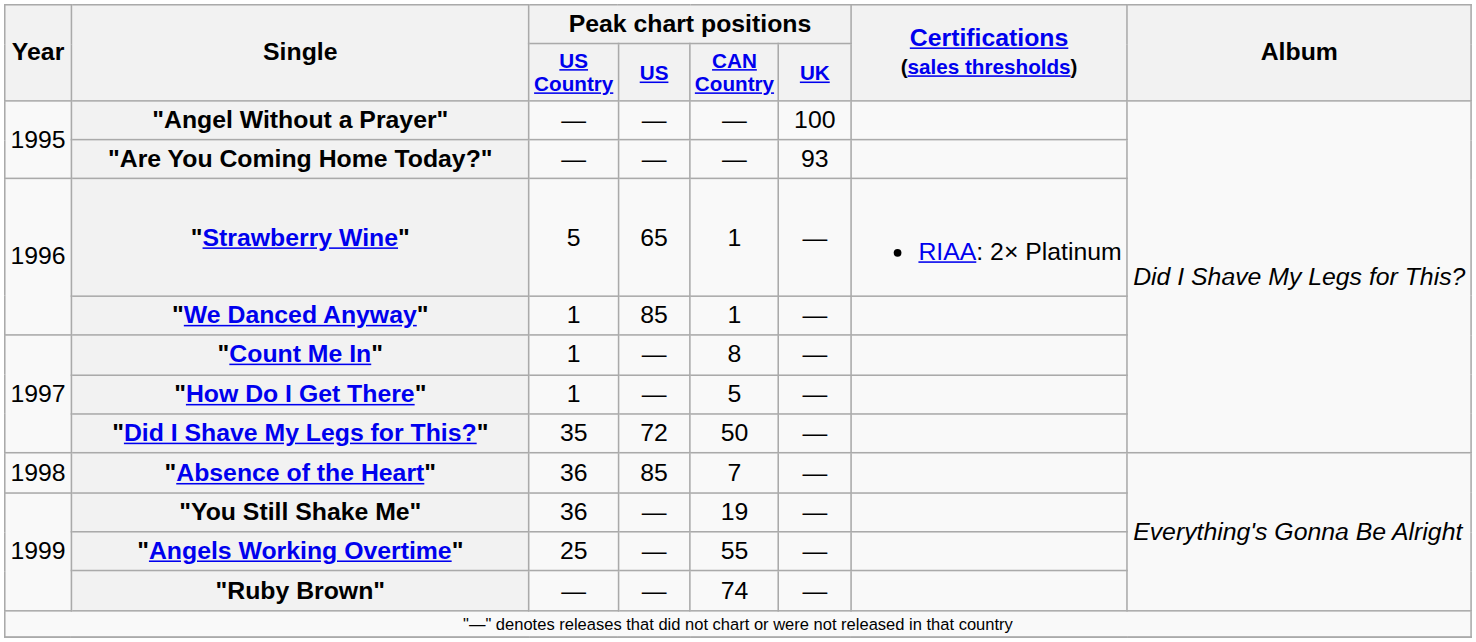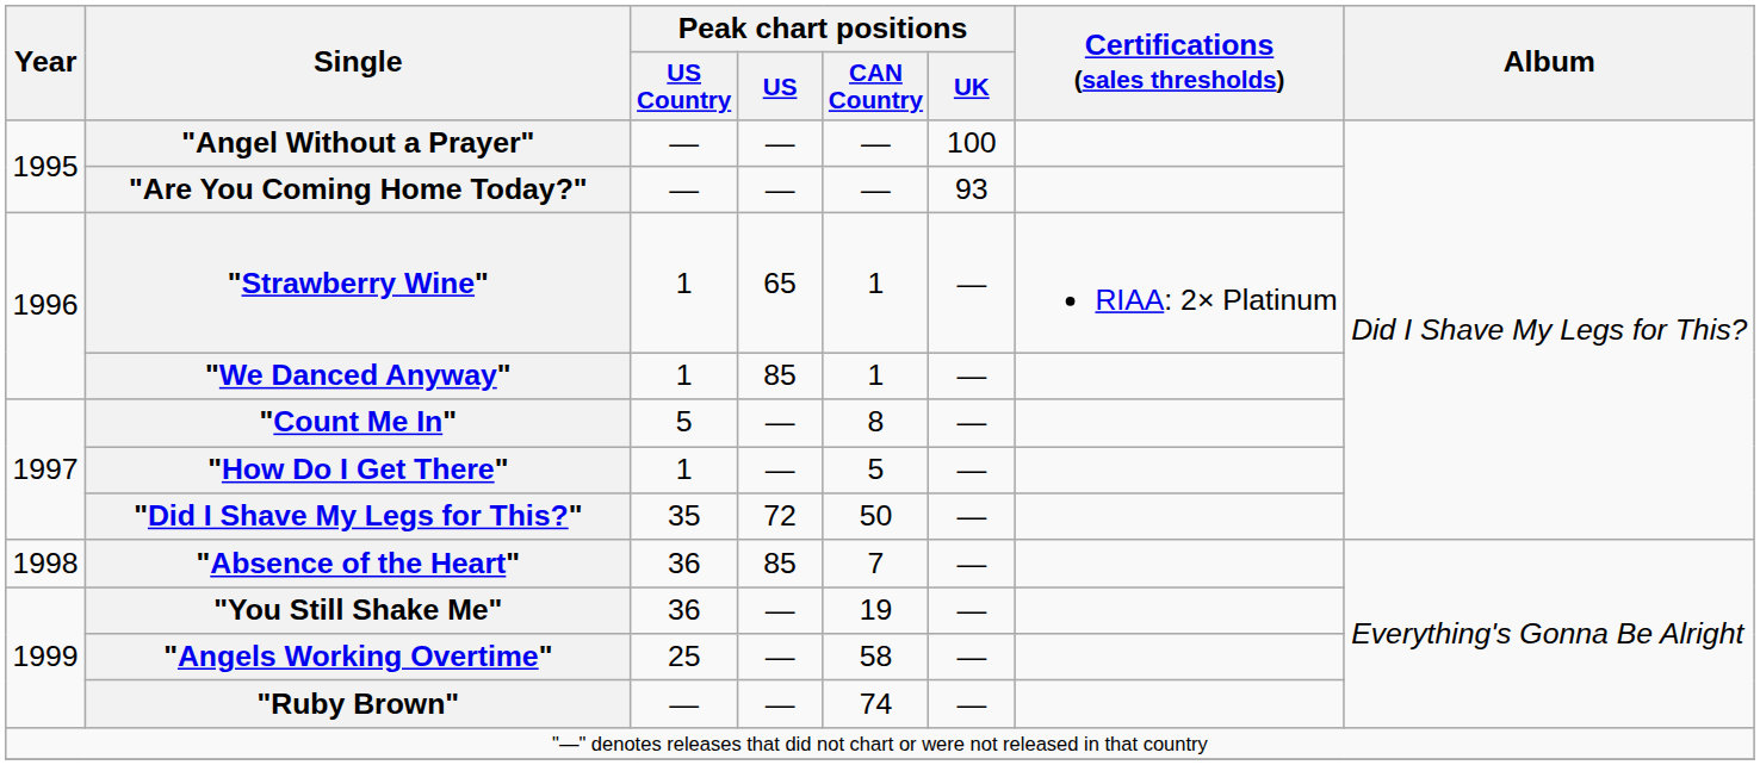"Strawberry Wine" | Peak chart positions / US Country: 5 -> 1
"Count Me In" | Peak chart positions / US Country: 1 -> 5
"Angels Working Overtime" | Peak chart positions / CAN Country: 55 -> 58
